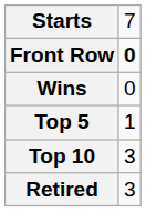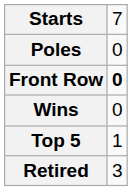+ row: Poles | 0
- row: Top 10 | 3
